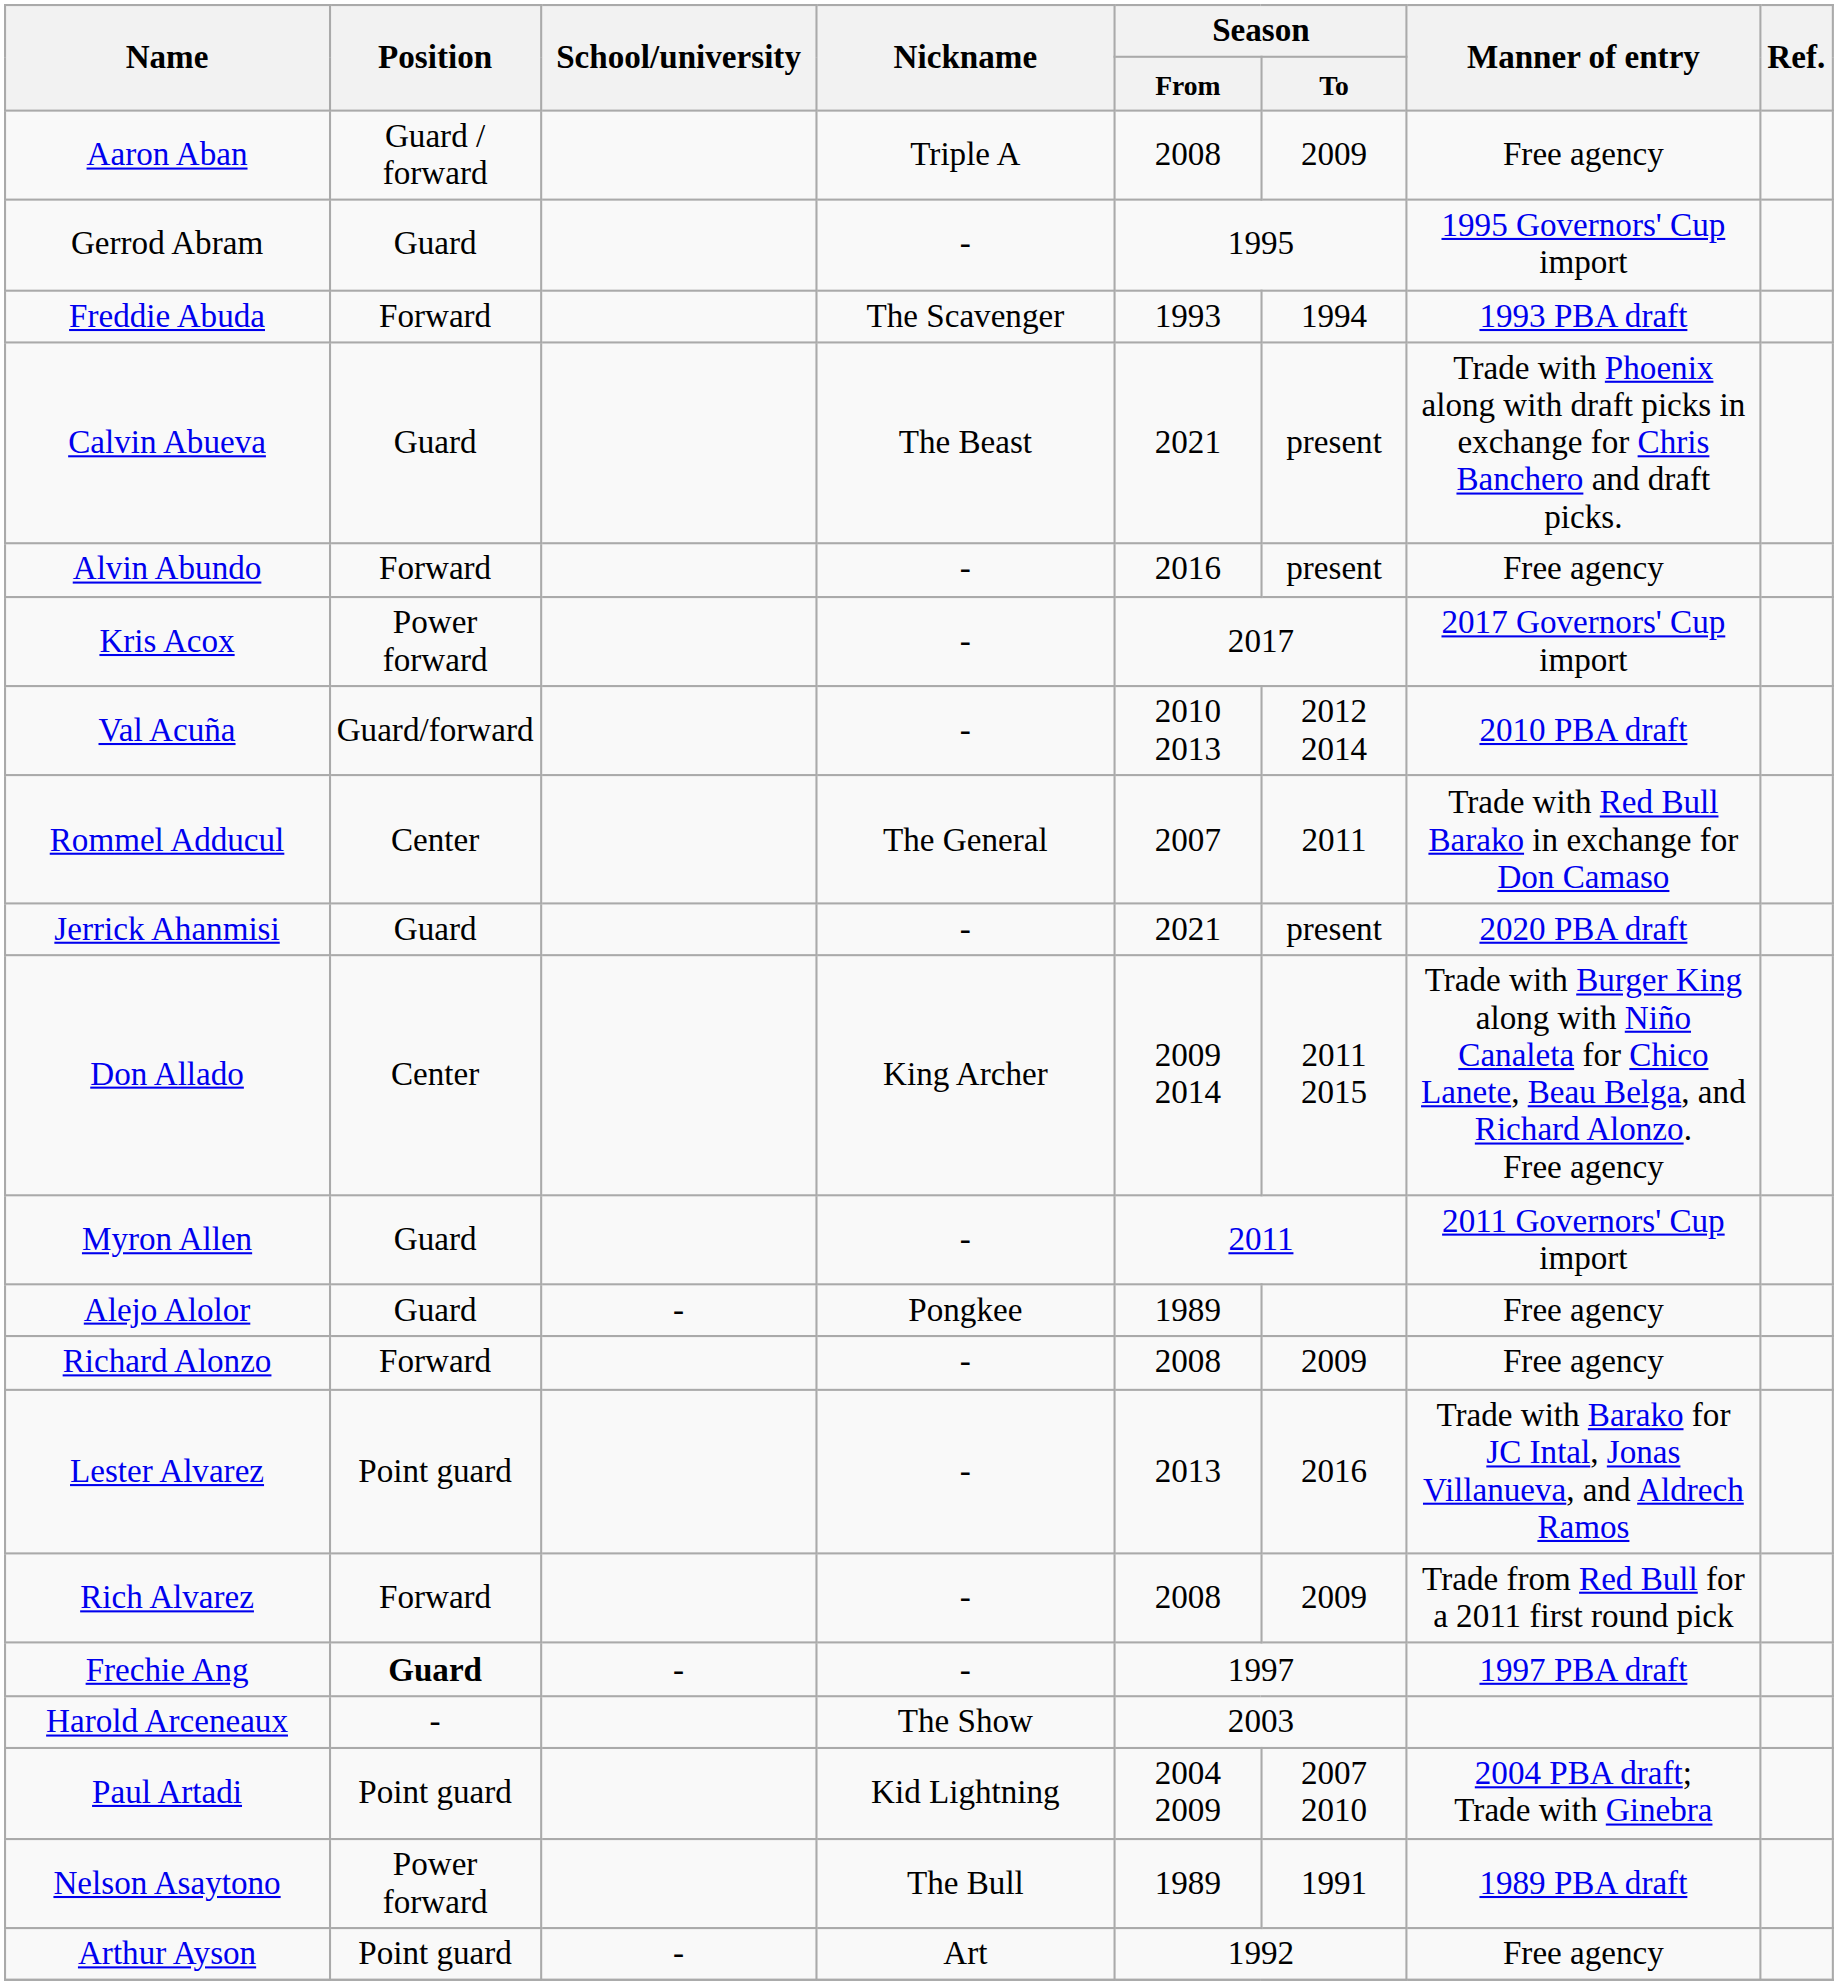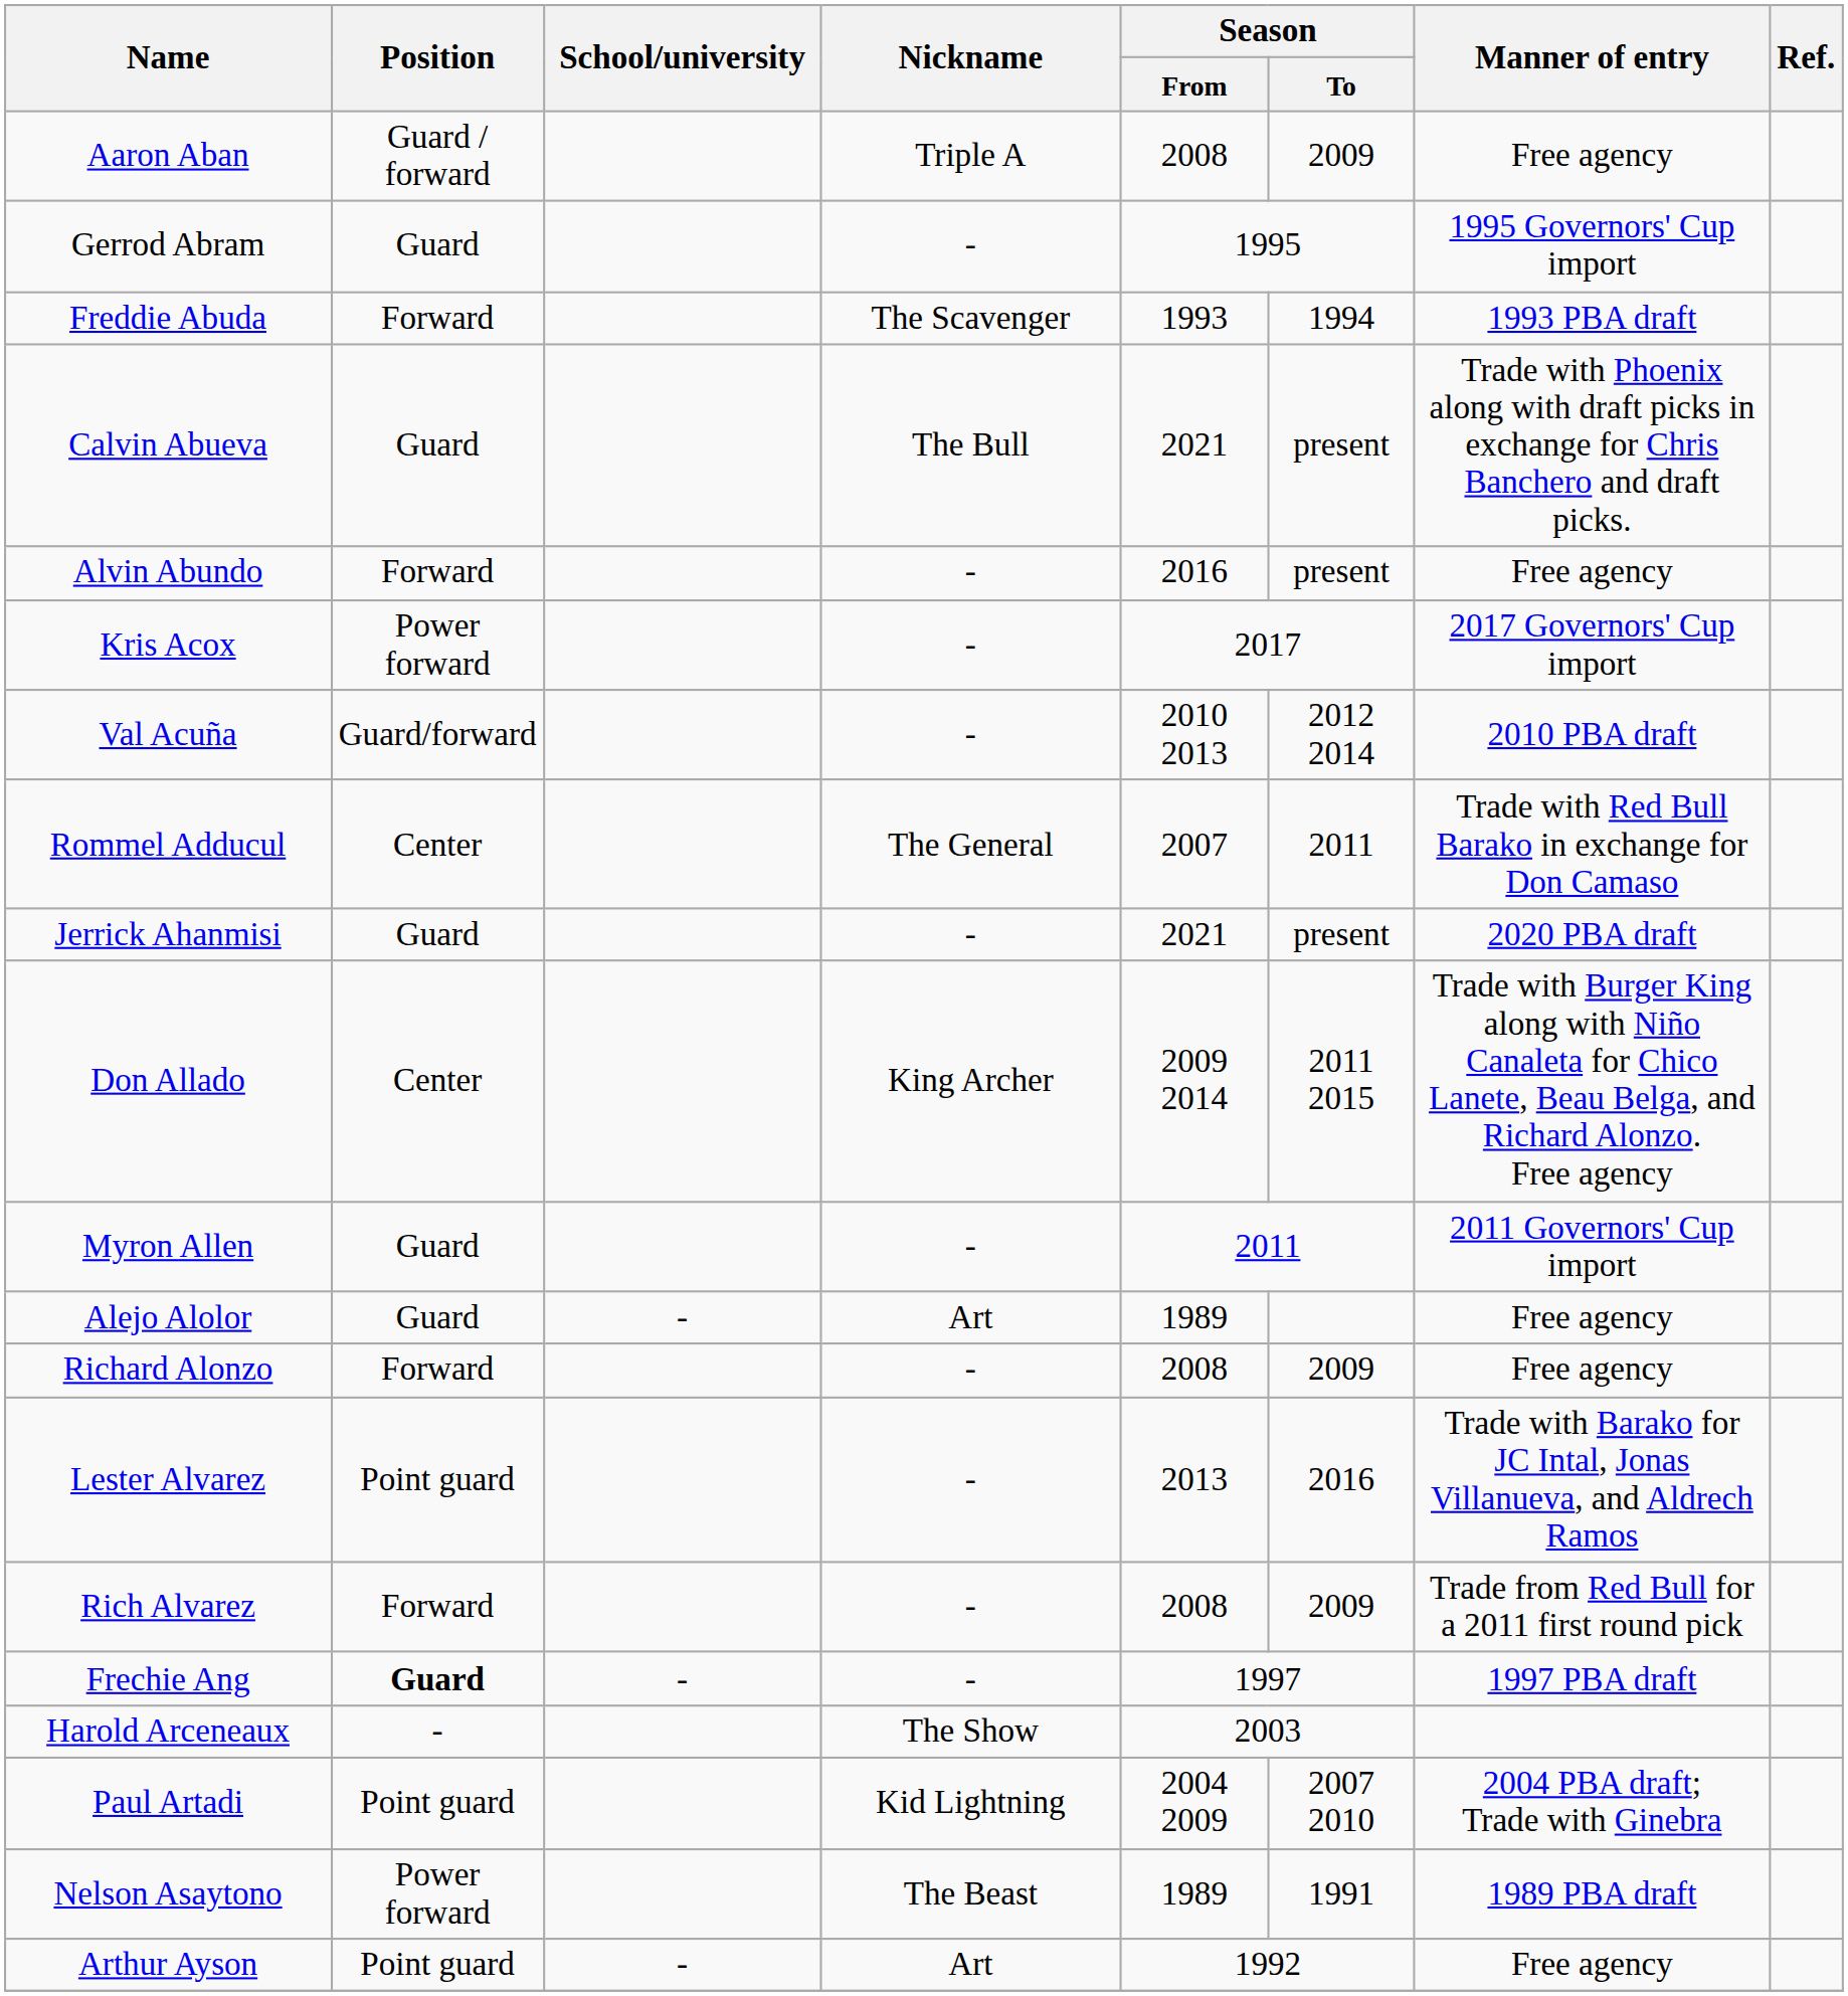Calvin Abueva | Nickname: The Beast -> The Bull
Alejo Alolor | Nickname: Pongkee -> Art
Nelson Asaytono | Nickname: The Bull -> The Beast
